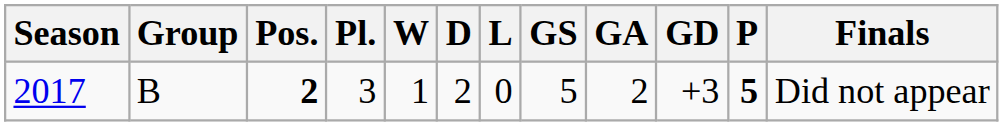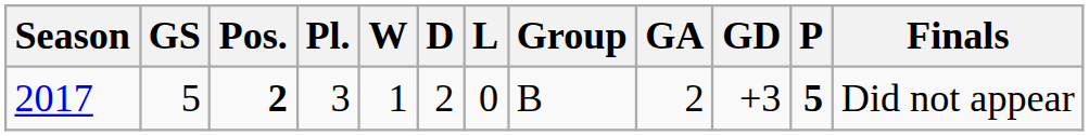columns swapped: Group <-> GS
